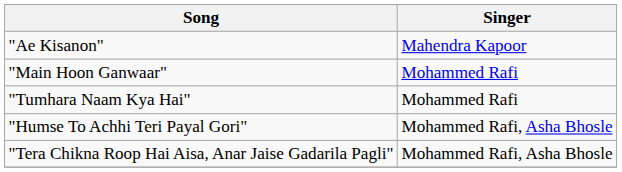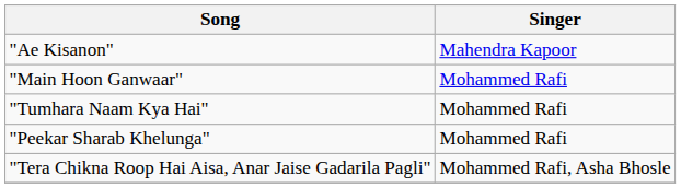+ row: "Peekar Sharab Khelunga" | Mohammed Rafi
- row: "Humse To Achhi Teri Payal Gori" | Mohammed Rafi, Asha Bhosle
